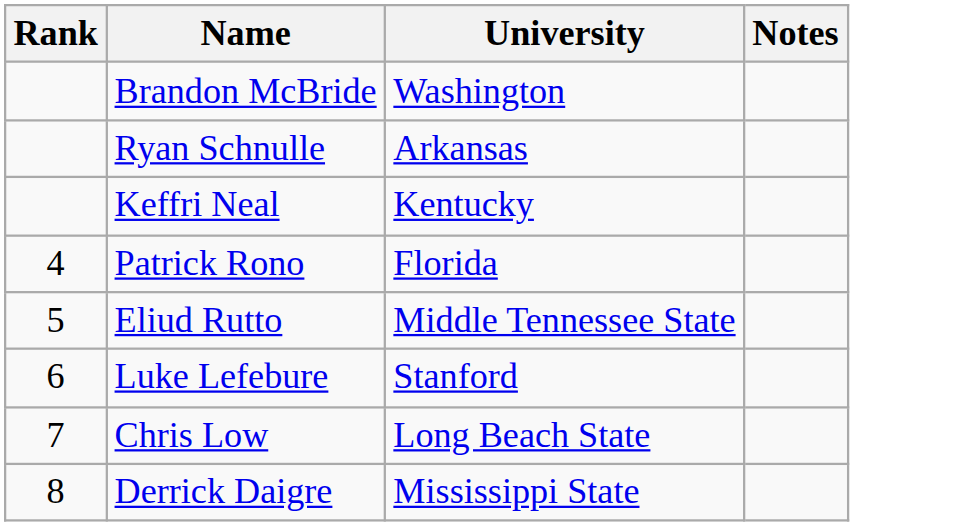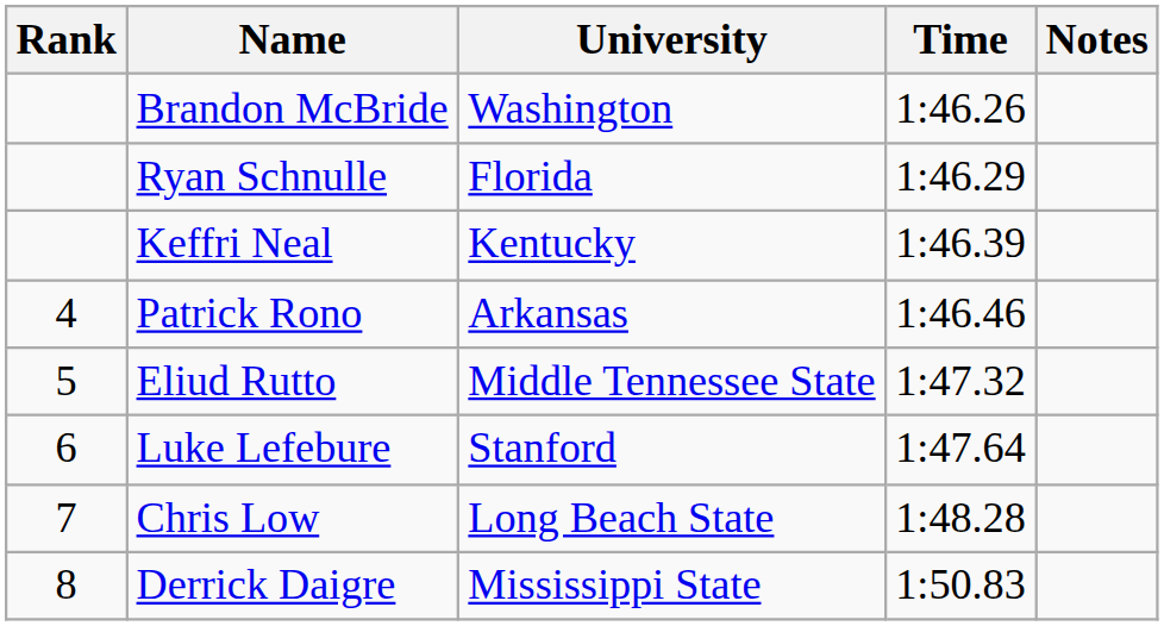+ column: Time | 1:46.26 | 1:46.29 | 1:46.39 | 1:46.46 | 1:47.32 | 1:47.64 | 1:48.28 | 1:50.83
Ryan Schnulle | University: Arkansas -> Florida
Patrick Rono | University: Florida -> Arkansas
